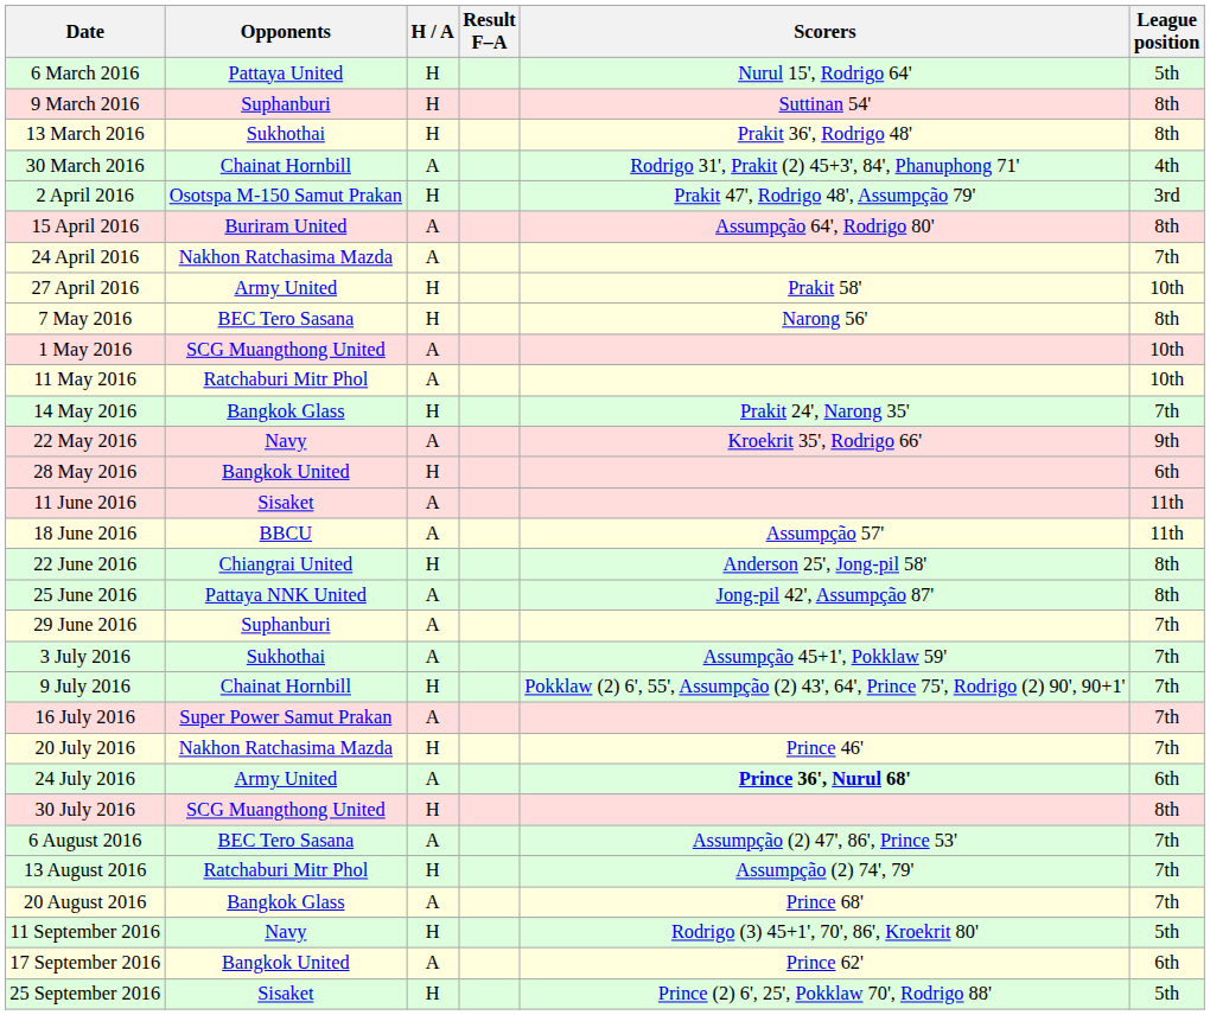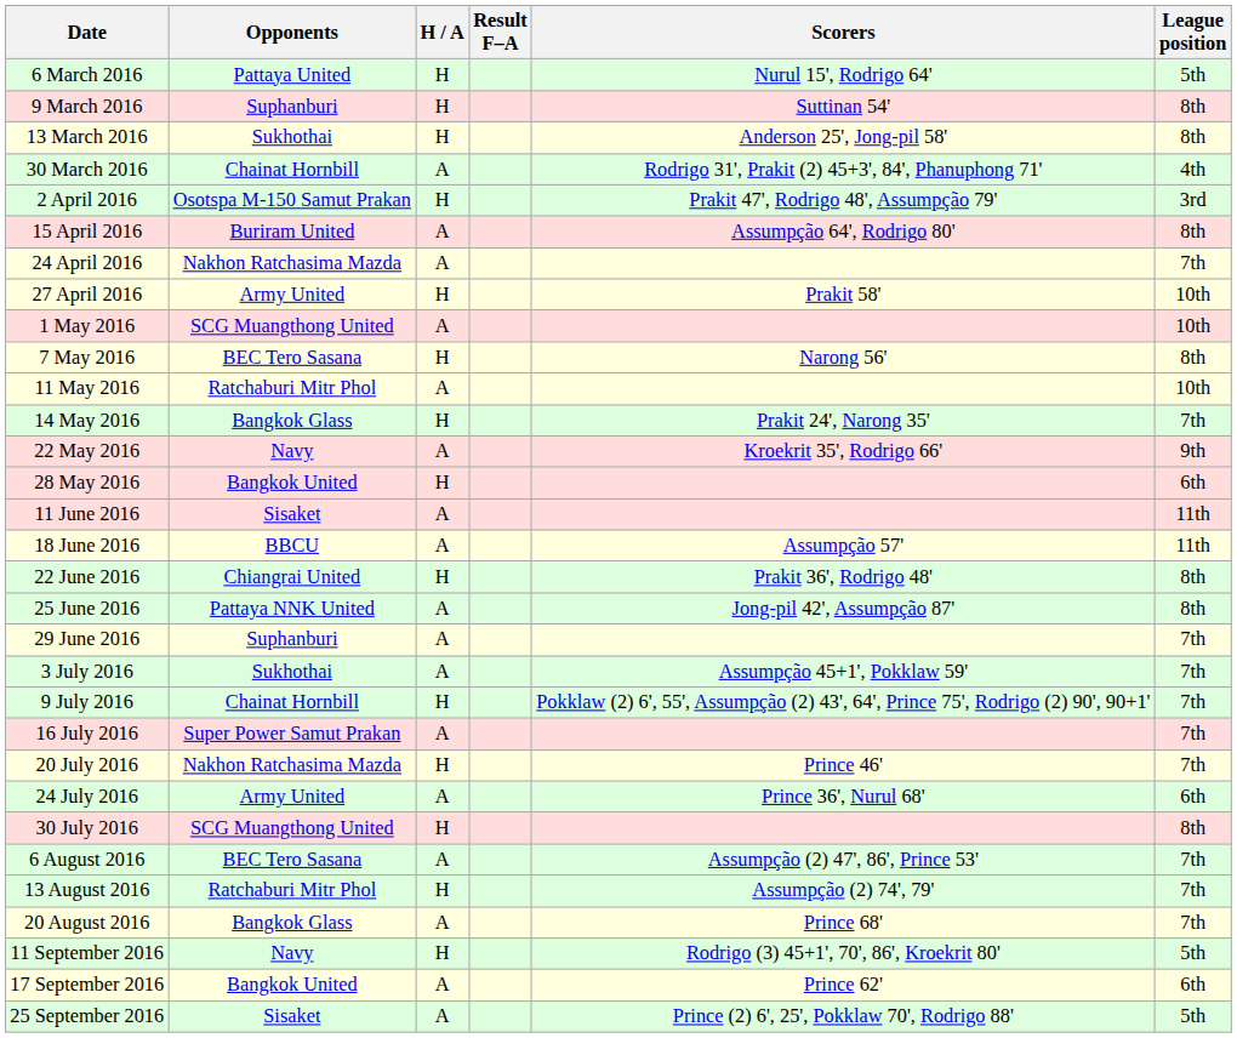13 March 2016 | Scorers: Prakit 36', Rodrigo 48' -> Anderson 25', Jong-pil 58'
rows swapped: 1 May 2016 <-> 7 May 2016
22 June 2016 | Scorers: Anderson 25', Jong-pil 58' -> Prakit 36', Rodrigo 48'
24 July 2016 | Scorers: bold -> normal
25 September 2016 | H / A: H -> A
